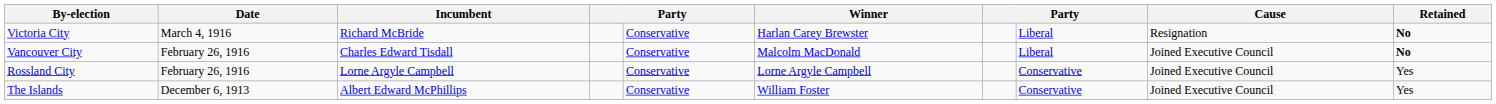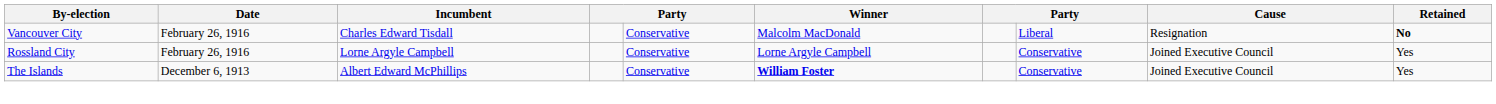- row: Victoria City | March 4, 1916 | Richard McBride | Conservative | Harlan Carey Brewster | Liberal | Resignation | No
Vancouver City | Cause: Joined Executive Council -> Resignation
The Islands | Winner: normal -> bold
